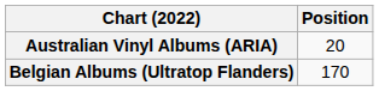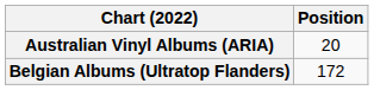Belgian Albums (Ultratop Flanders) | Position: 170 -> 172
